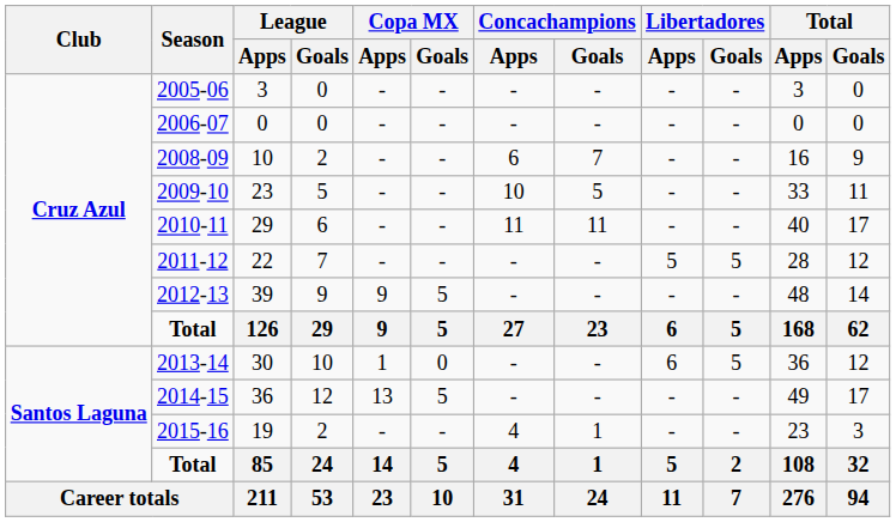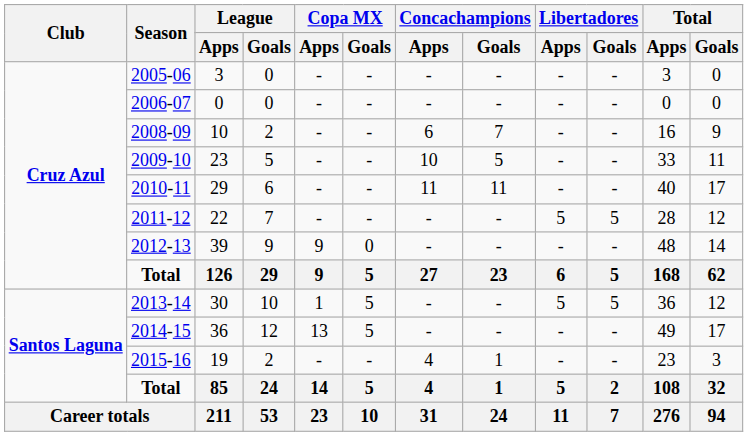39 | Concachampions / Apps: 5 -> 0
30 | Concachampions / Apps: 0 -> 5
30 | Libertadores / Goals: 6 -> 5
